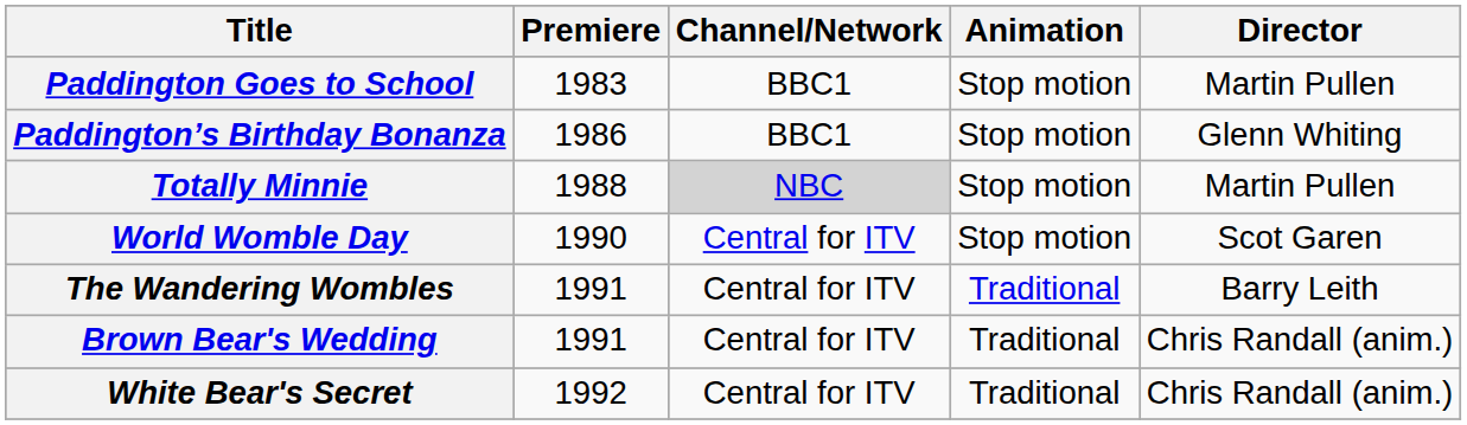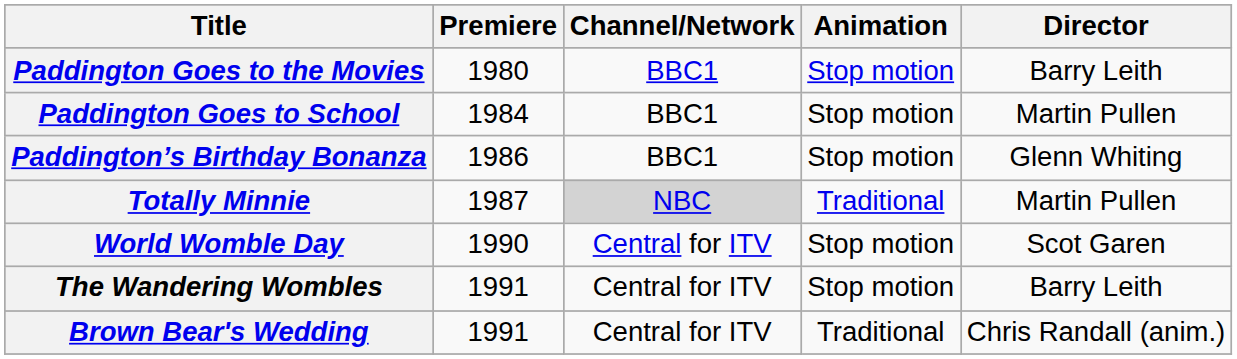+ row: Paddington Goes to the Movies | 1980 | BBC1 | Stop motion | Barry Leith
Paddington Goes to School | Premiere: 1983 -> 1984
Totally Minnie | Premiere: 1988 -> 1987
Totally Minnie | Animation: Stop motion -> Traditional
The Wandering Wombles | Animation: Traditional -> Stop motion
- row: White Bear's Secret | 1992 | Central for ITV | Traditional | Chris Randall (anim.)
